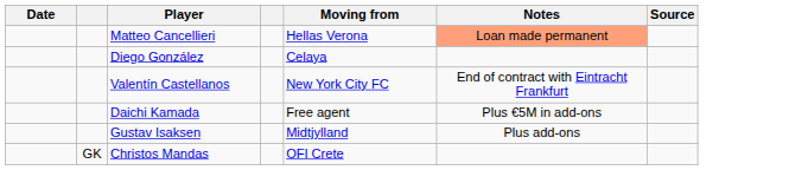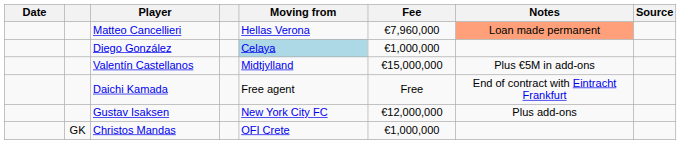+ column: Fee | €7,960,000 | €1,000,000 | €15,000,000 | Free | €12,000,000 | €1,000,000
Diego González | Moving from: no background -> lightblue background
Valentín Castellanos | Moving from: New York City FC -> Midtjylland
Valentín Castellanos | Notes: End of contract with Eintracht Frankfurt -> Plus €5M in add-ons
Daichi Kamada | Notes: Plus €5M in add-ons -> End of contract with Eintracht Frankfurt
Gustav Isaksen | Moving from: Midtjylland -> New York City FC
